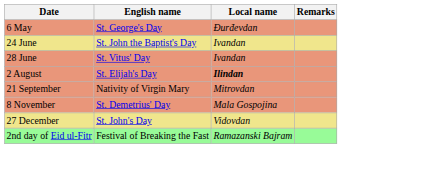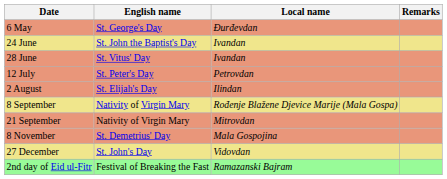+ row: 12 July | St. Peter's Day | Petrovdan
2 August | Local name: bold -> normal
+ row: 8 September | Nativity of Virgin Mary | Rođenje Blažene Djevice Marije (Mala Gospa)
